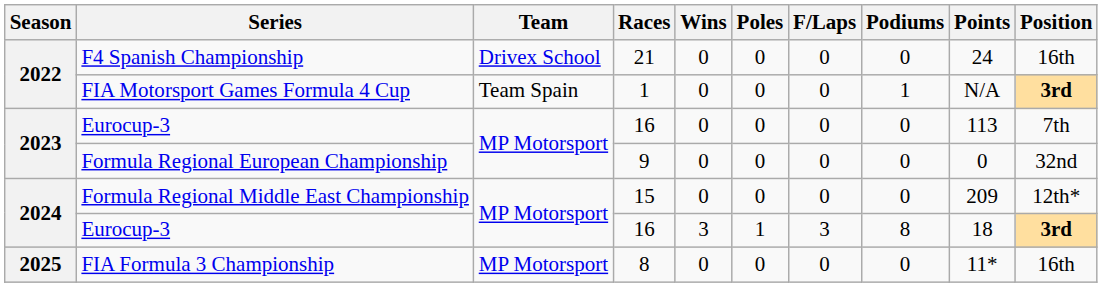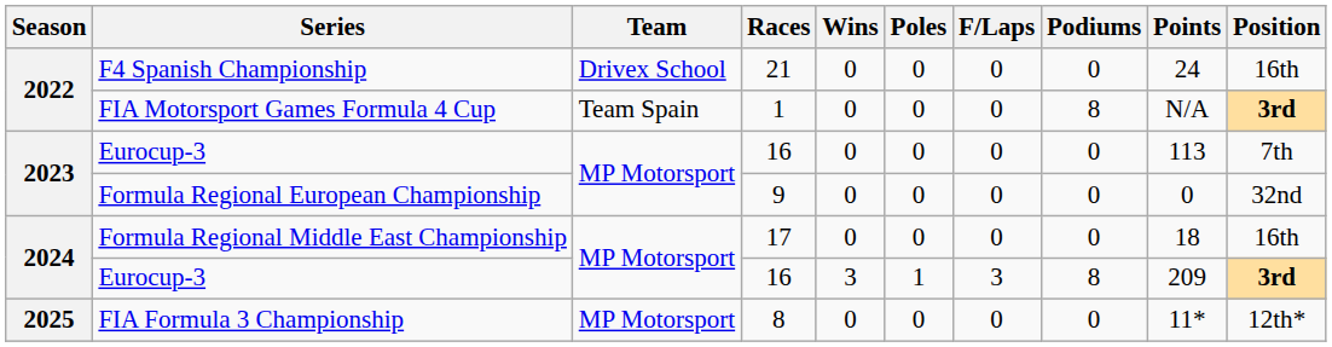FIA Motorsport Games Formula 4 Cup | Podiums: 1 -> 8
Formula Regional Middle East Championship | Races: 15 -> 17
Formula Regional Middle East Championship | Points: 209 -> 18
Formula Regional Middle East Championship | Position: 12th* -> 16th
2024 / Eurocup-3 | Points: 18 -> 209
FIA Formula 3 Championship | Position: 16th -> 12th*
